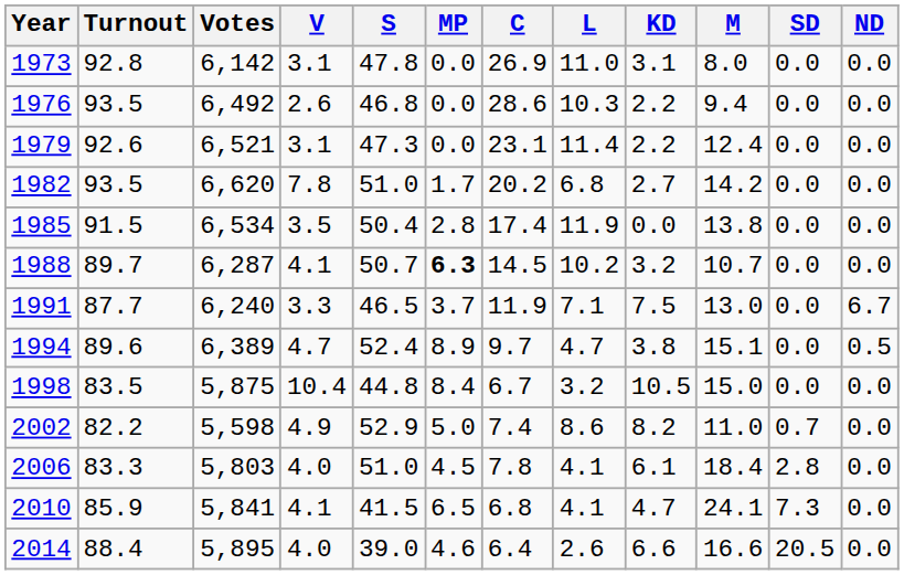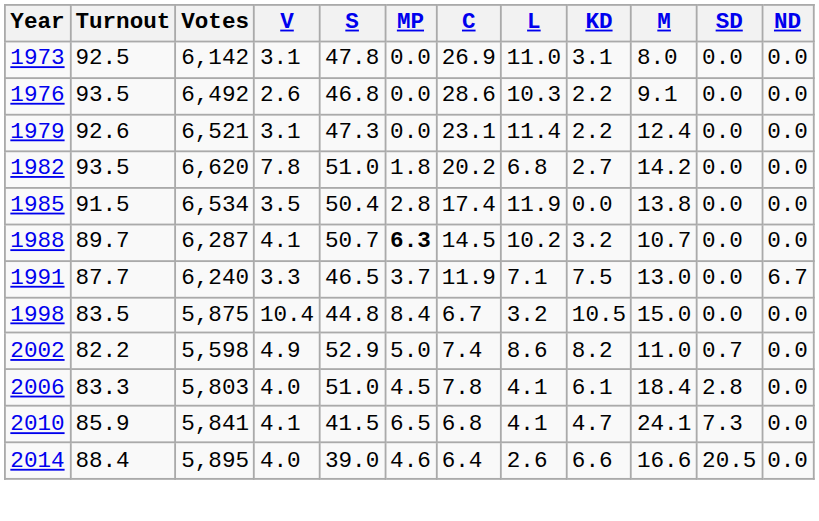1973 | Turnout: 92.8 -> 92.5
1976 | M: 9.4 -> 9.1
1982 | MP: 1.7 -> 1.8
- row: 1994 | 89.6 | 6,389 | 4.7 | 52.4 | 8.9 | 9.7 | 4.7 | 3.8 | 15.1 | 0.0 | 0.5
